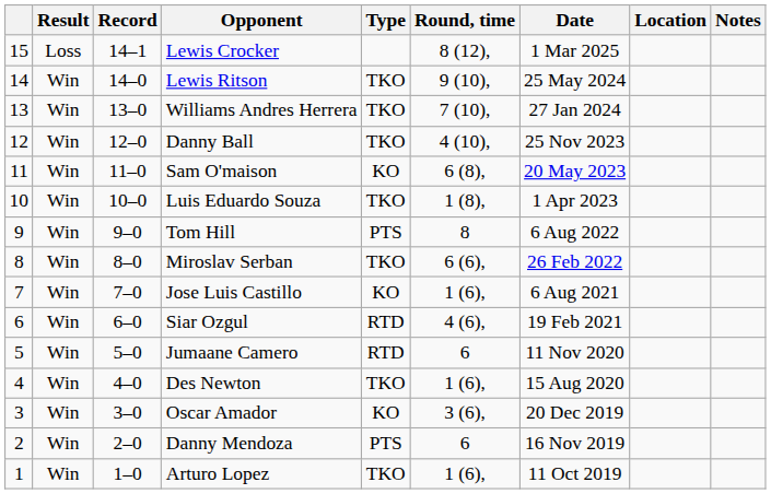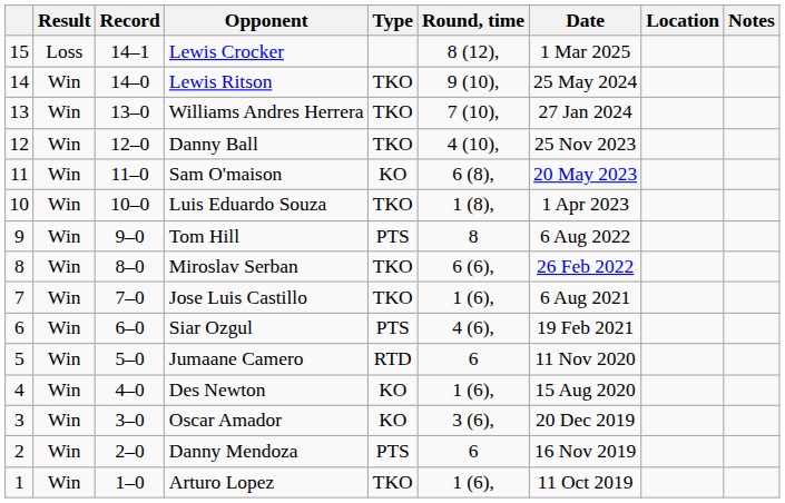Jose Luis Castillo | Type: KO -> TKO
Siar Ozgul | Type: RTD -> PTS
Des Newton | Type: TKO -> KO
